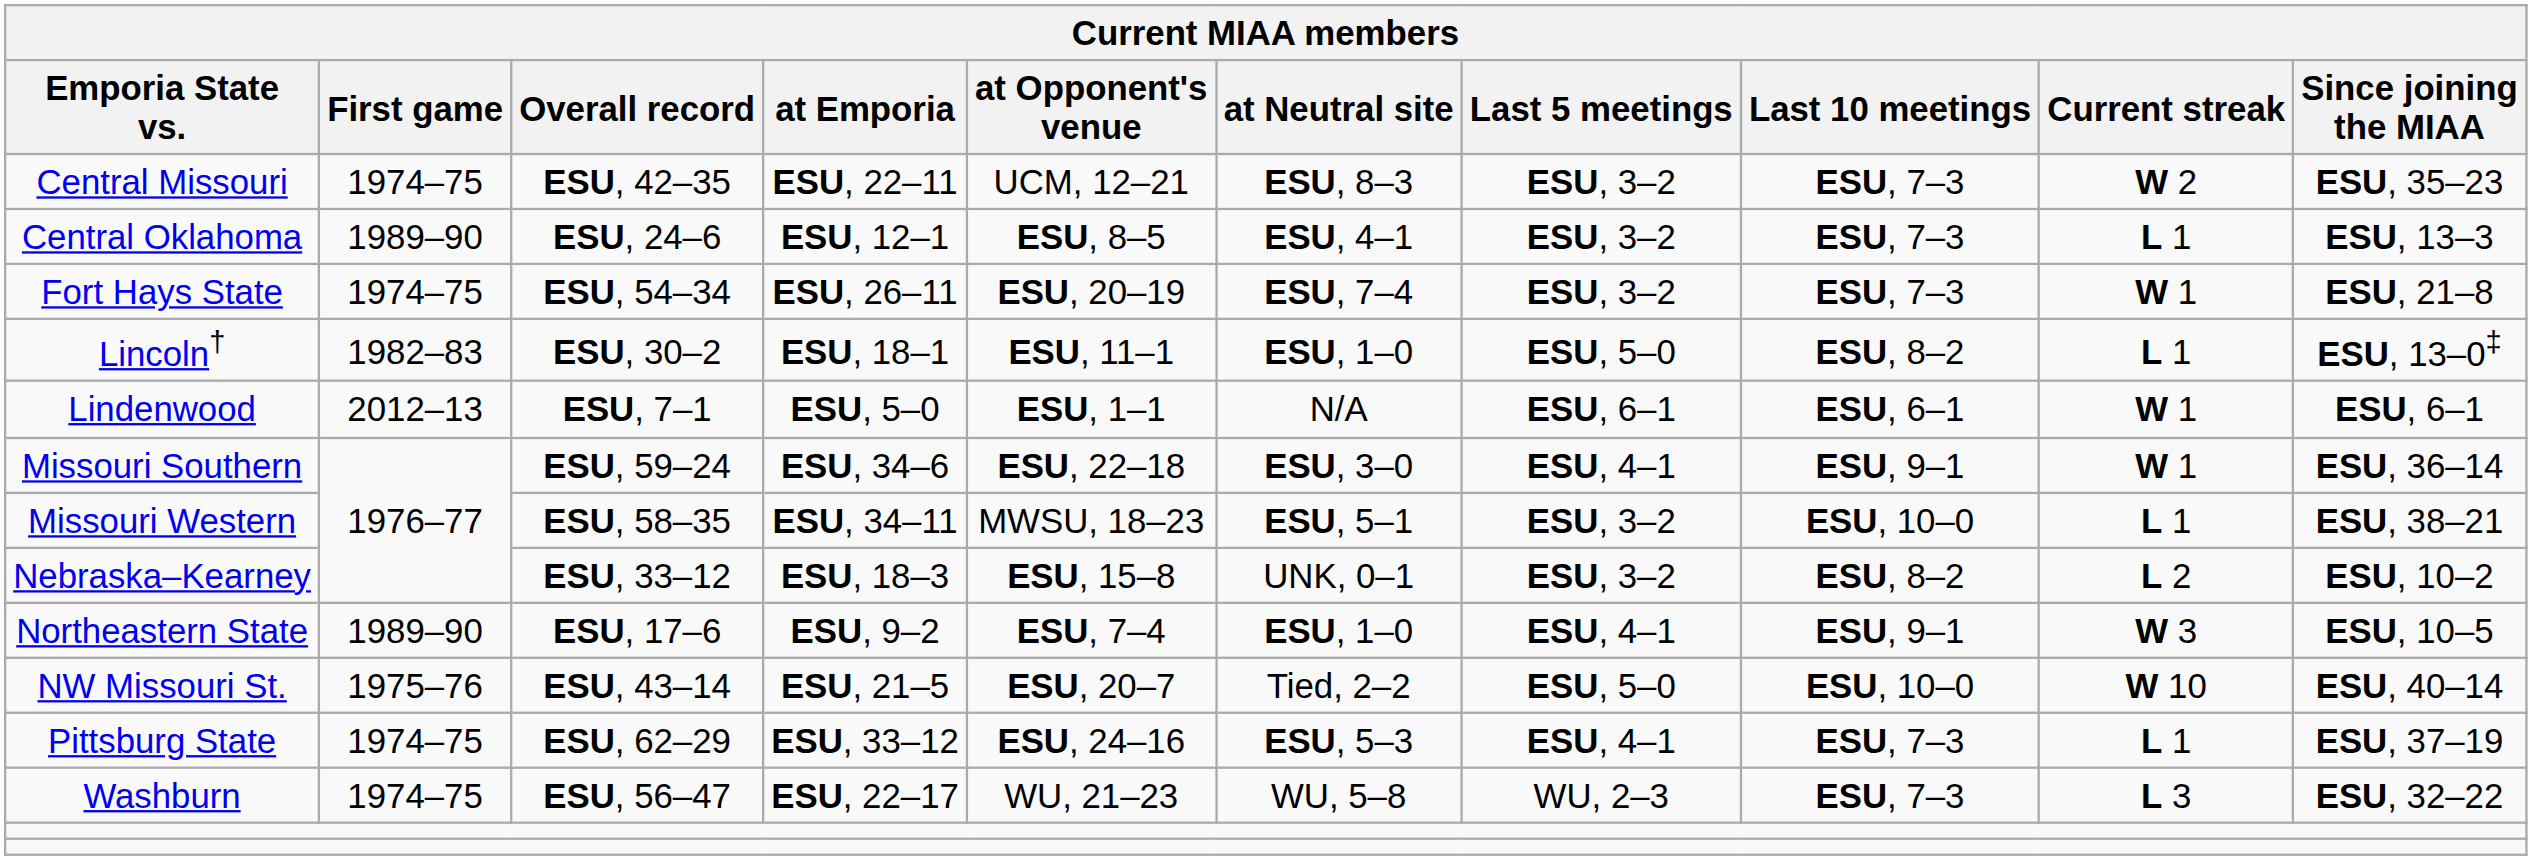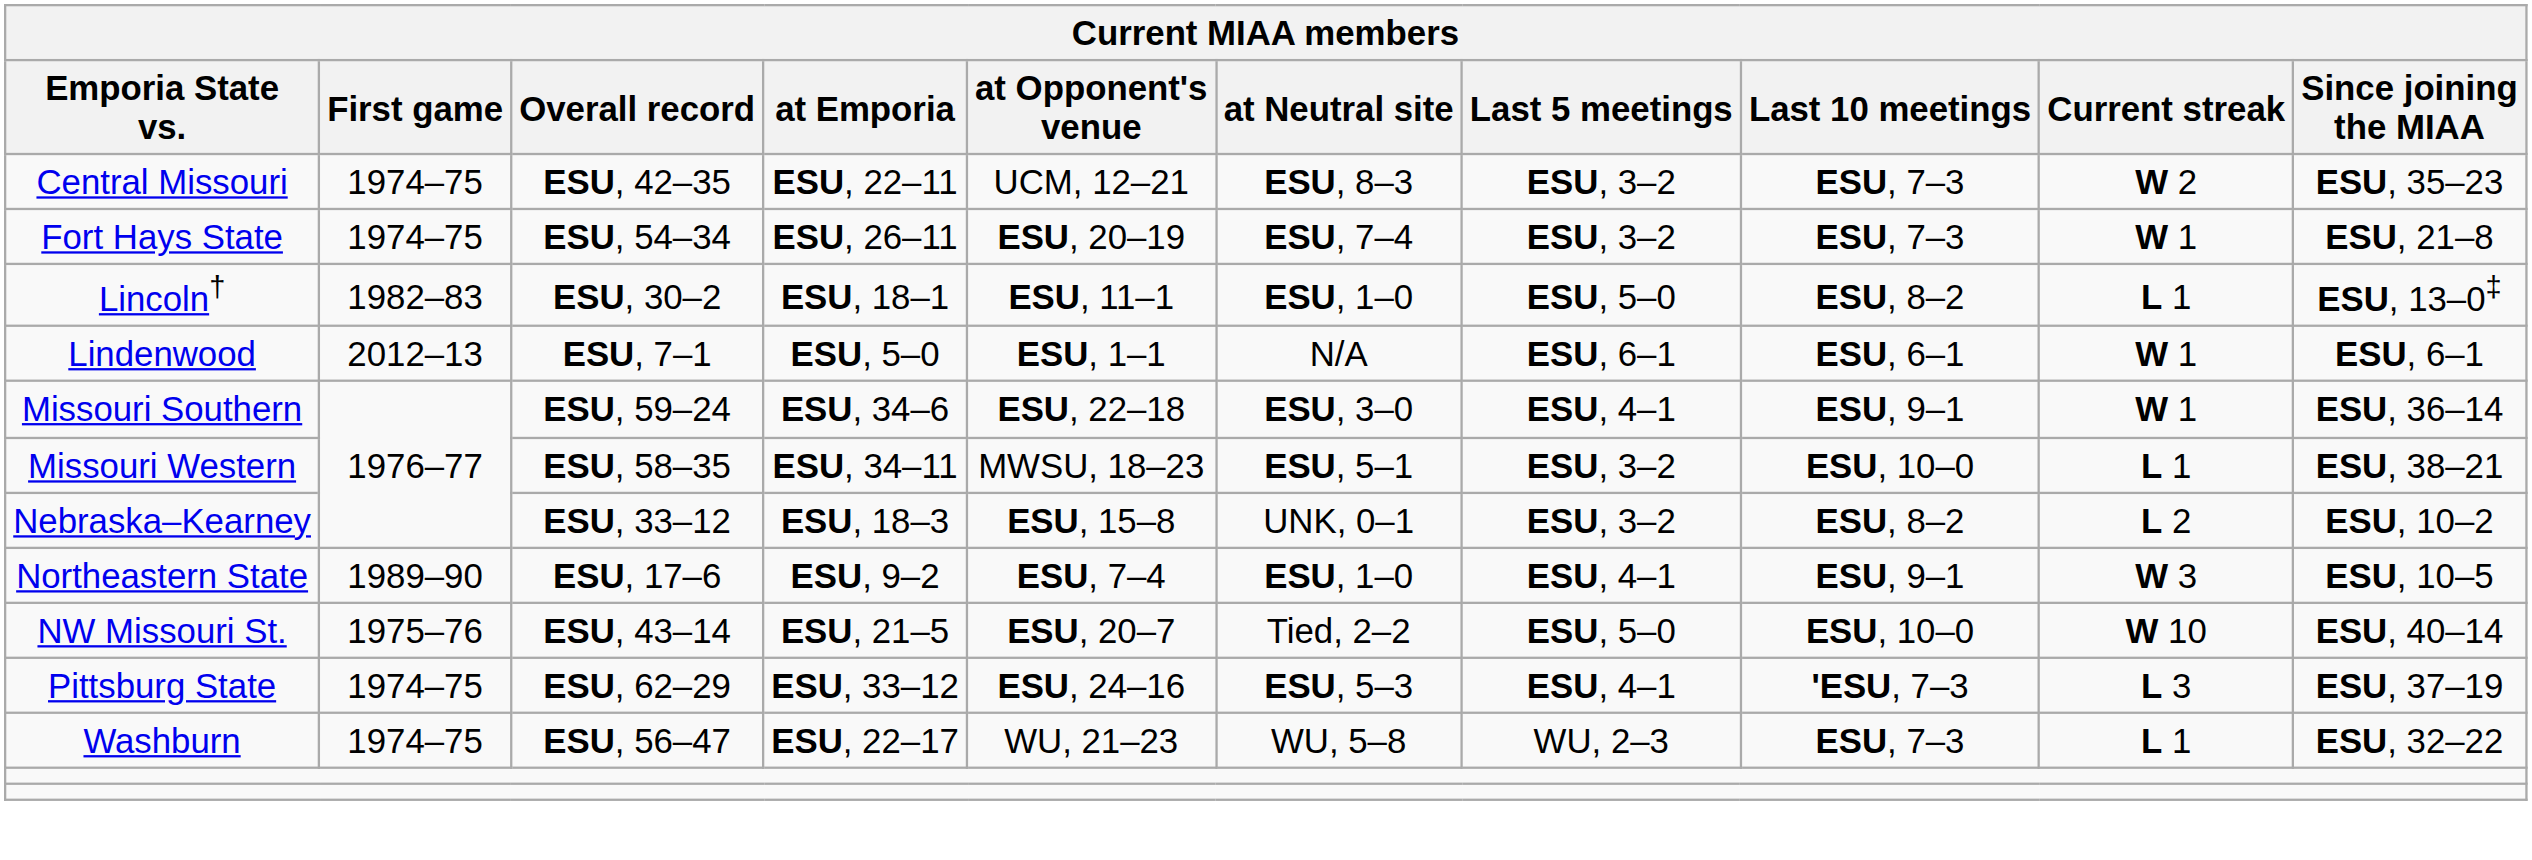- row: Central Oklahoma | 1989–90 | ESU, 24–6 | ESU, 12–1 | ESU, 8–5 | ESU, 4–1 | ESU, 3–2 | ESU, 7–3 | L 1 | ESU, 13–3
Pittsburg State | Last 10 meetings: ESU, 7–3 -> 'ESU, 7–3
Pittsburg State | Current streak: L 1 -> L 3
Washburn | Current streak: L 3 -> L 1
